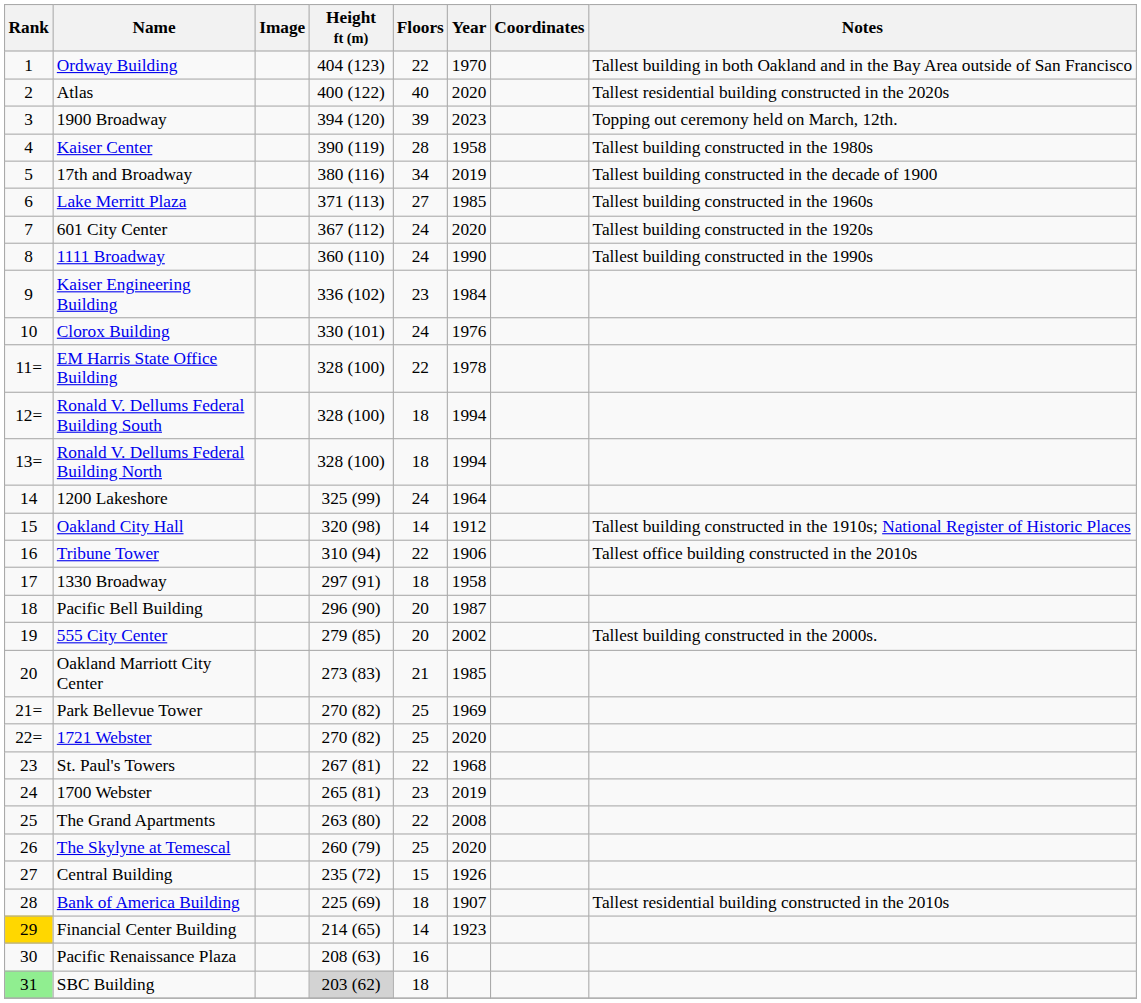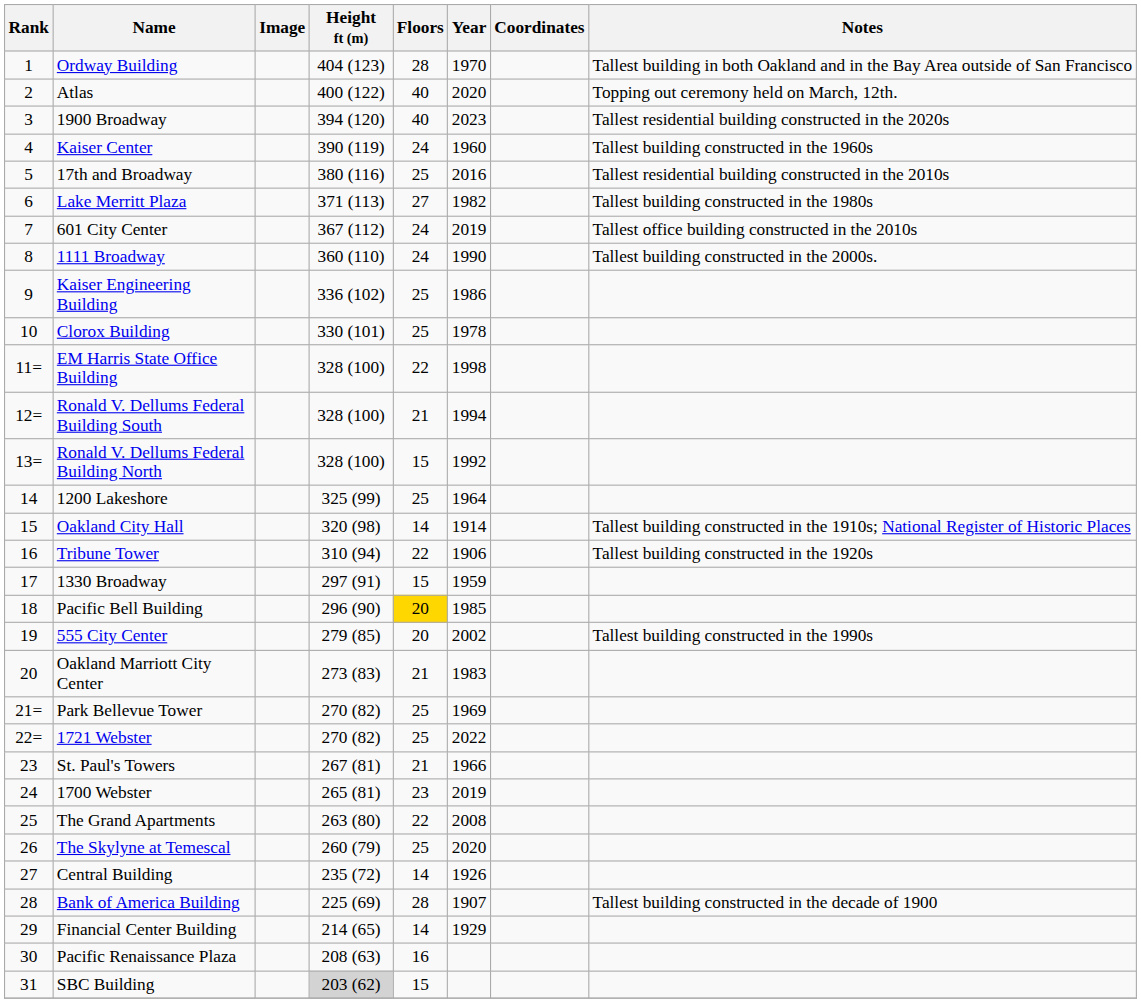Ordway Building | Floors: 22 -> 28
Atlas | Notes: Tallest residential building constructed in the 2020s -> Topping out ceremony held on March, 12th.
1900 Broadway | Floors: 39 -> 40
1900 Broadway | Notes: Topping out ceremony held on March, 12th. -> Tallest residential building constructed in the 2020s
Kaiser Center | Floors: 28 -> 24
Kaiser Center | Year: 1958 -> 1960
Kaiser Center | Notes: Tallest building constructed in the 1980s -> Tallest building constructed in the 1960s
17th and Broadway | Floors: 34 -> 25
17th and Broadway | Year: 2019 -> 2016
17th and Broadway | Notes: Tallest building constructed in the decade of 1900 -> Tallest residential building constructed in the 2010s
Lake Merritt Plaza | Year: 1985 -> 1982
Lake Merritt Plaza | Notes: Tallest building constructed in the 1960s -> Tallest building constructed in the 1980s
601 City Center | Year: 2020 -> 2019
601 City Center | Notes: Tallest building constructed in the 1920s -> Tallest office building constructed in the 2010s
1111 Broadway | Notes: Tallest building constructed in the 1990s -> Tallest building constructed in the 2000s.
Kaiser Engineering Building | Floors: 23 -> 25
Kaiser Engineering Building | Year: 1984 -> 1986
Clorox Building | Floors: 24 -> 25
Clorox Building | Year: 1976 -> 1978
EM Harris State Office Building | Year: 1978 -> 1998
Ronald V. Dellums Federal Building South | Floors: 18 -> 21
Ronald V. Dellums Federal Building North | Floors: 18 -> 15
Ronald V. Dellums Federal Building North | Year: 1994 -> 1992
1200 Lakeshore | Floors: 24 -> 25
Oakland City Hall | Year: 1912 -> 1914
Tribune Tower | Notes: Tallest office building constructed in the 2010s -> Tallest building constructed in the 1920s
1330 Broadway | Floors: 18 -> 15
1330 Broadway | Year: 1958 -> 1959
Pacific Bell Building | Floors: no background -> gold background
Pacific Bell Building | Year: 1987 -> 1985
555 City Center | Notes: Tallest building constructed in the 2000s. -> Tallest building constructed in the 1990s
Oakland Marriott City Center | Year: 1985 -> 1983
1721 Webster | Year: 2020 -> 2022
St. Paul's Towers | Floors: 22 -> 21
St. Paul's Towers | Year: 1968 -> 1966
Central Building | Floors: 15 -> 14
Bank of America Building | Floors: 18 -> 28
Bank of America Building | Notes: Tallest residential building constructed in the 2010s -> Tallest building constructed in the decade of 1900
Financial Center Building | Rank: gold background -> no background
Financial Center Building | Year: 1923 -> 1929
SBC Building | Rank: lightgreen background -> no background
SBC Building | Floors: 18 -> 15
